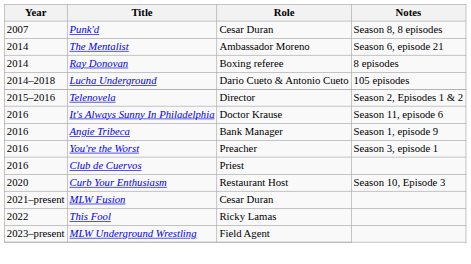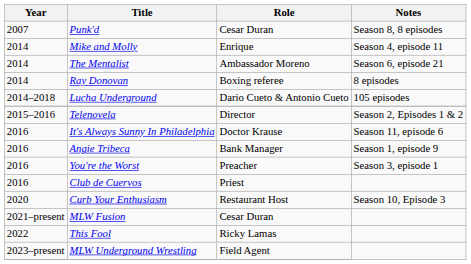+ row: 2014 | Mike and Molly | Enrique | Season 4, episode 11
